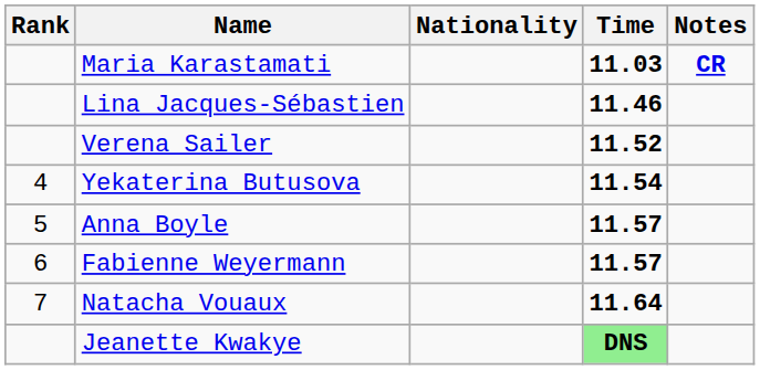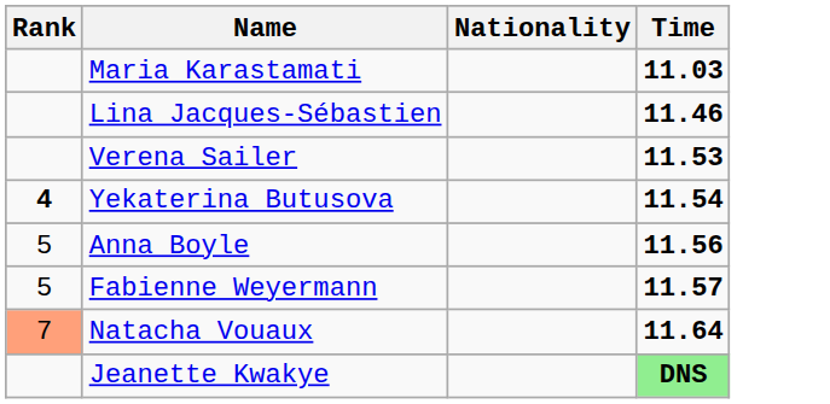- column: Notes | CR
Verena Sailer | Time: 11.52 -> 11.53
Yekaterina Butusova | Rank: normal -> bold
Anna Boyle | Time: 11.57 -> 11.56
Fabienne Weyermann | Rank: 6 -> 5
Natacha Vouaux | Rank: no background -> lightsalmon background
